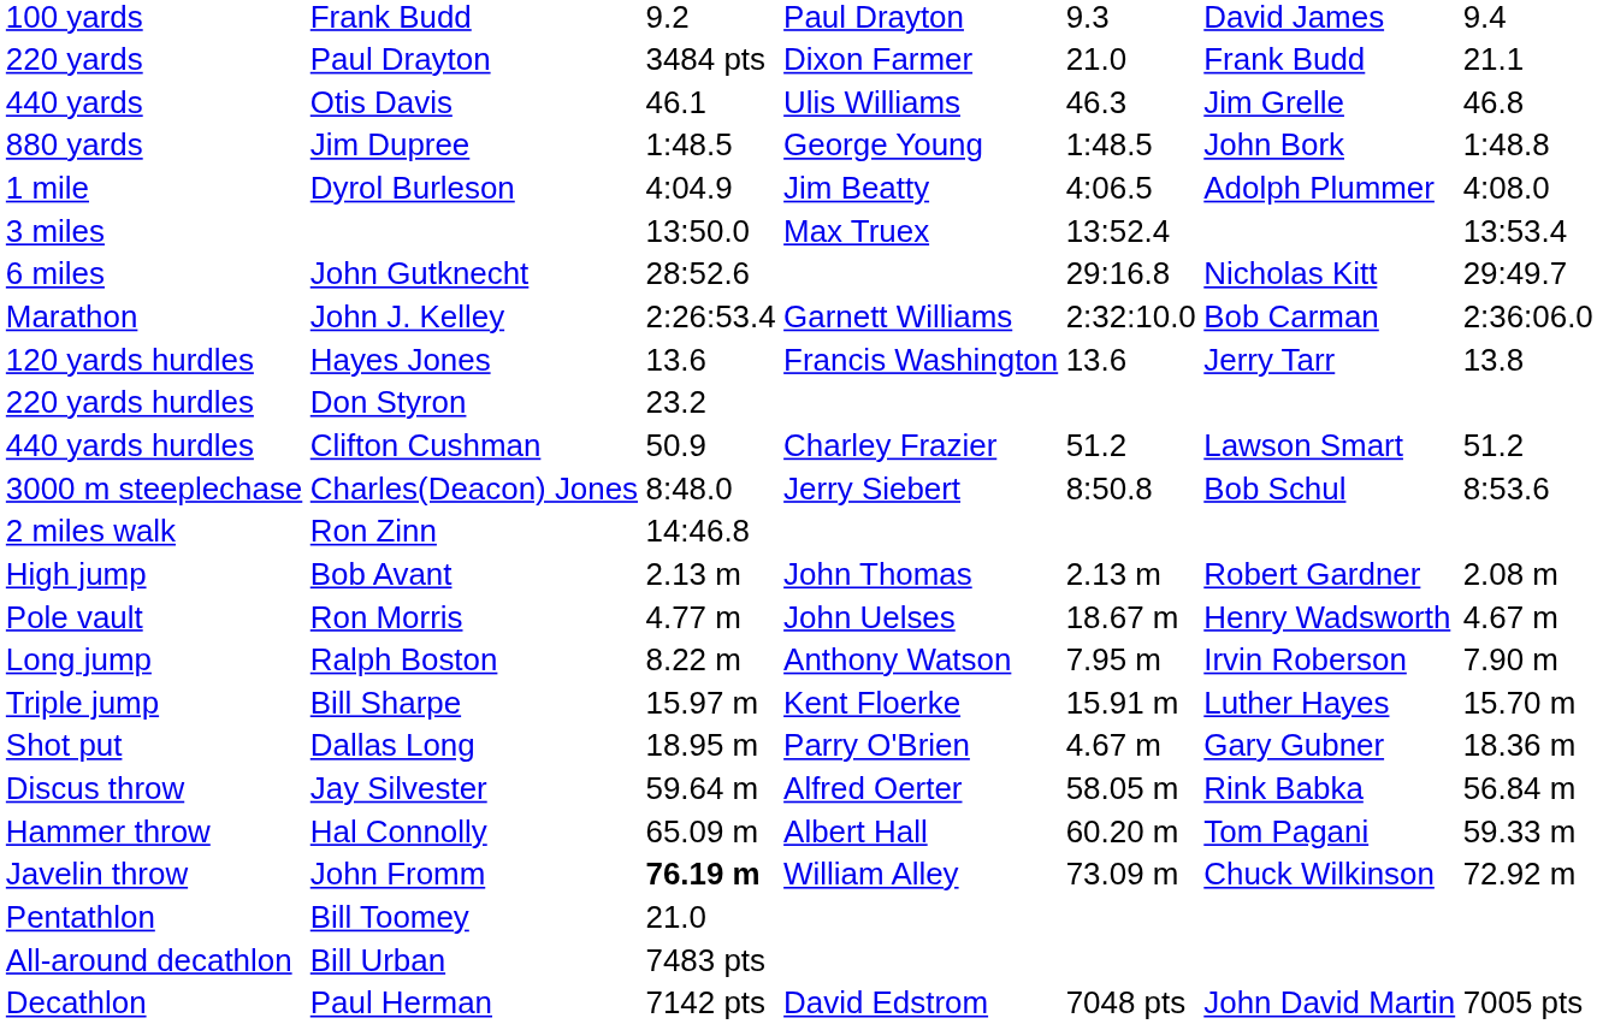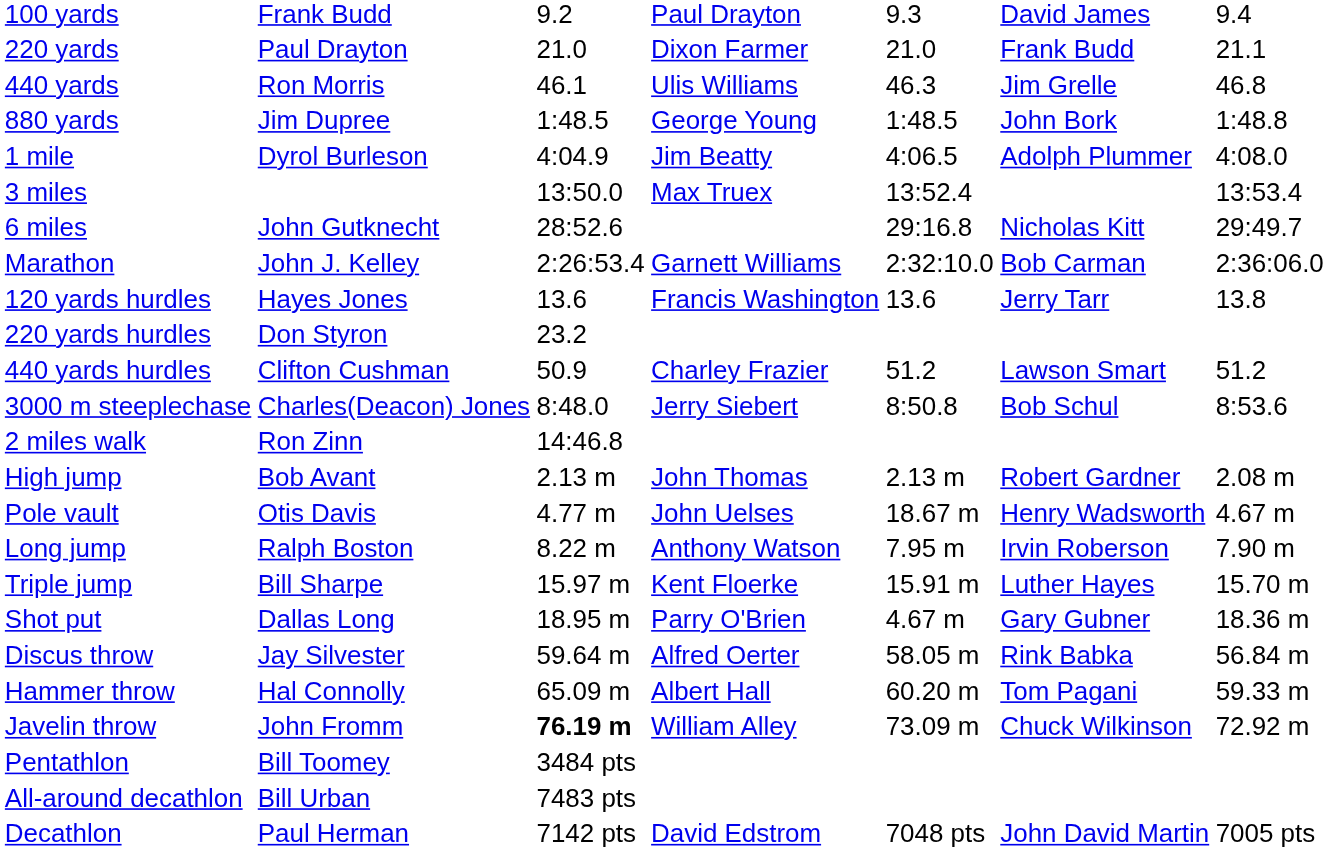220 yards | column 3: 3484 pts -> 21.0
440 yards | column 2: Otis Davis -> Ron Morris
Pole vault | column 2: Ron Morris -> Otis Davis
Pentathlon | column 3: 21.0 -> 3484 pts
